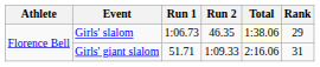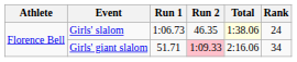Girls' slalom | Rank: 29 -> 24
Girls' giant slalom | Run 2: no background -> pink background
Girls' giant slalom | Rank: 31 -> 34
